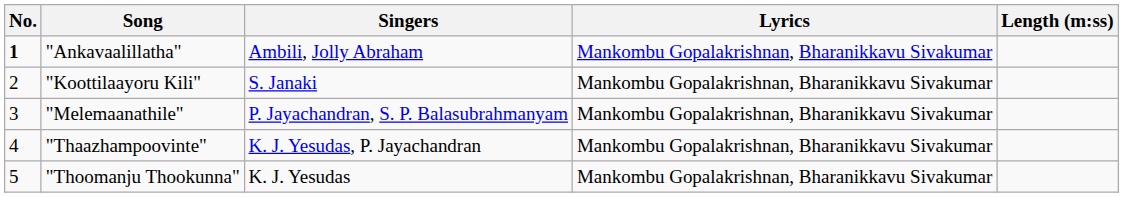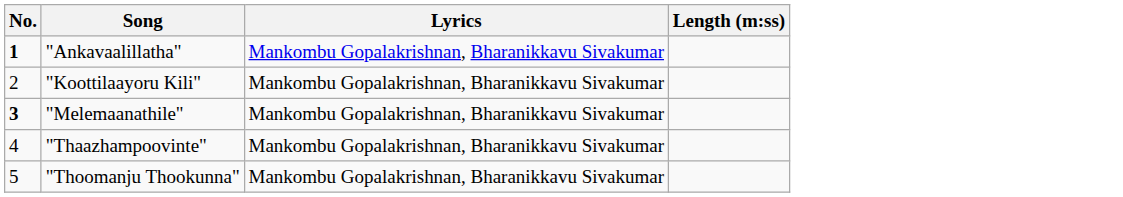- column: Singers | Ambili, Jolly Abraham | S. Janaki | P. Jayachandran, S. P. Balasubrahmanyam | K. J. Yesudas, P. Jayachandran | K. J. Yesudas
"Melemaanathile" | No.: normal -> bold
